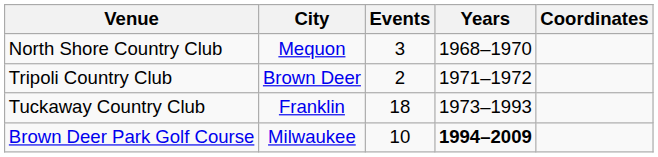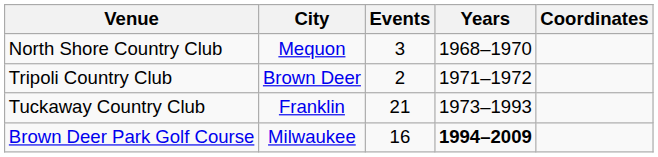Tuckaway Country Club | Events: 18 -> 21
Brown Deer Park Golf Course | Events: 10 -> 16
